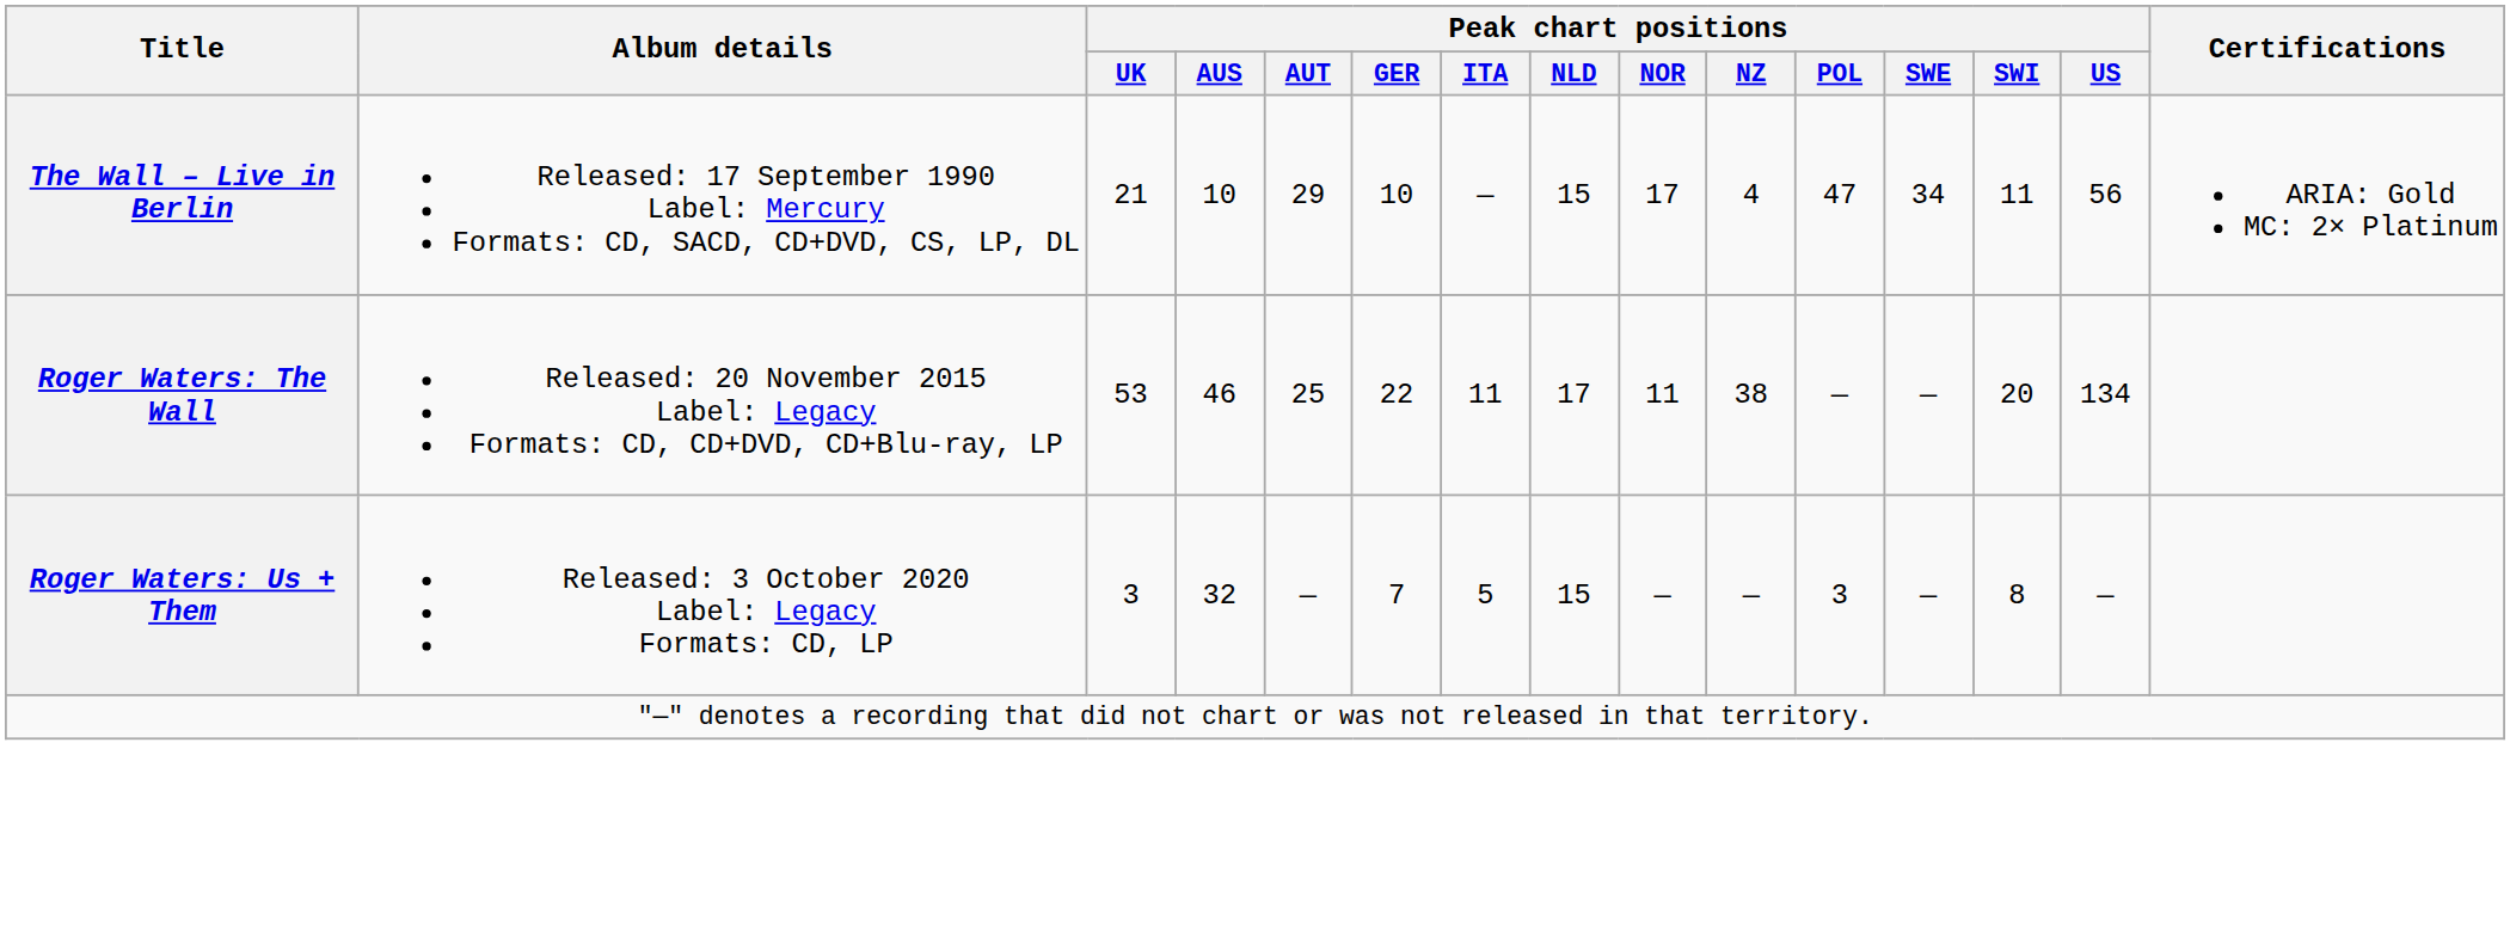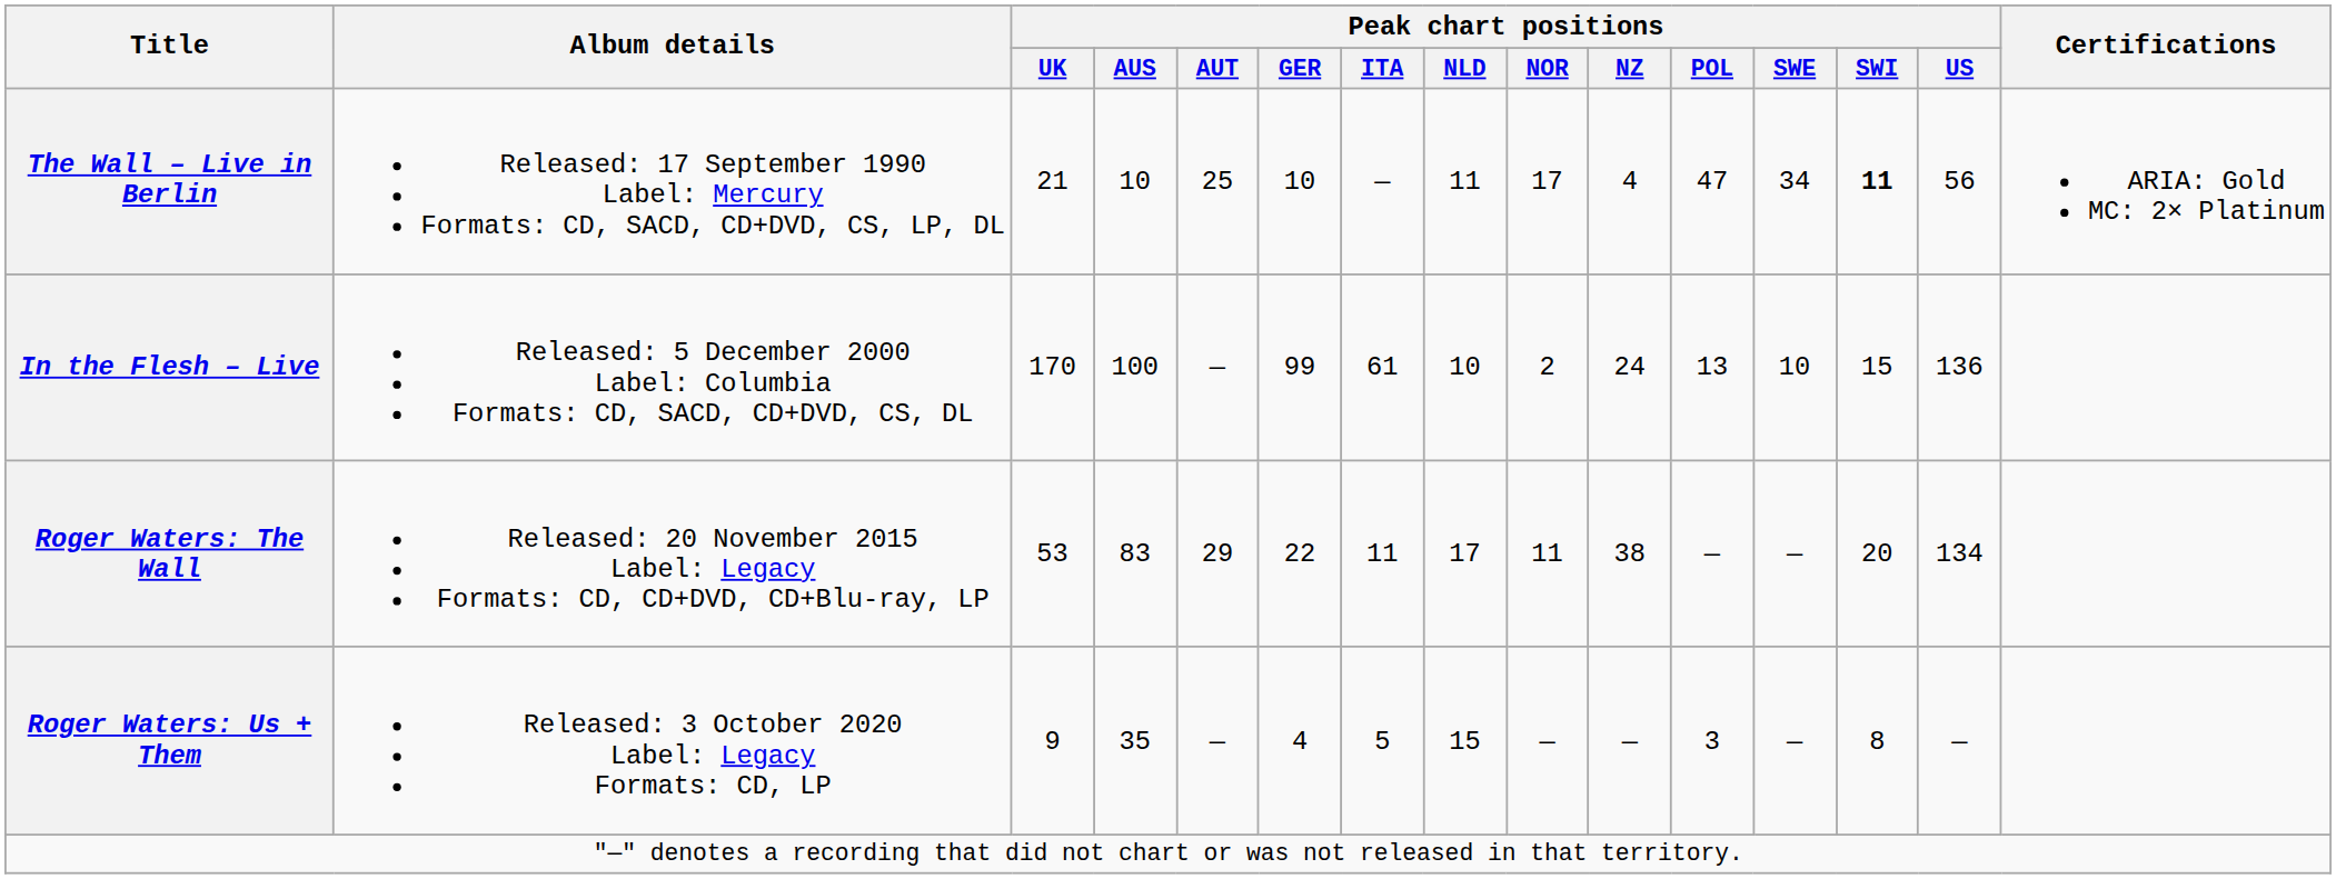The Wall – Live in Berlin | Peak chart positions / AUT: 29 -> 25
The Wall – Live in Berlin | Peak chart positions / NLD: 15 -> 11
The Wall – Live in Berlin | Peak chart positions / SWI: normal -> bold
+ row: In the Flesh – Live | Released: 5 December 2000 Label: Columbia Formats: CD, SACD, CD+DVD, CS, DL | 170 | 100 | — | 99 | 61 | 10 | 2 | 24 | 13 | 10 | 15 | 136
Roger Waters: The Wall | Peak chart positions / AUS: 46 -> 83
Roger Waters: The Wall | Peak chart positions / AUT: 25 -> 29
Roger Waters: Us + Them | Peak chart positions / UK: 3 -> 9
Roger Waters: Us + Them | Peak chart positions / AUS: 32 -> 35
Roger Waters: Us + Them | Peak chart positions / GER: 7 -> 4
